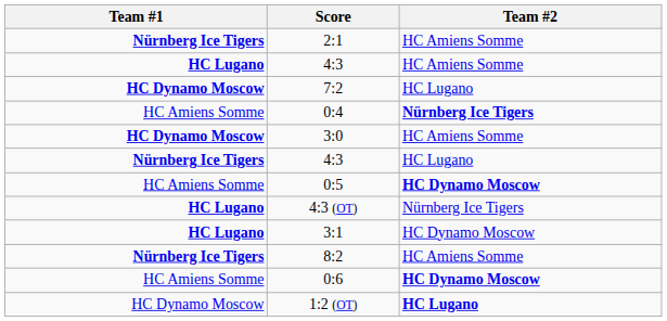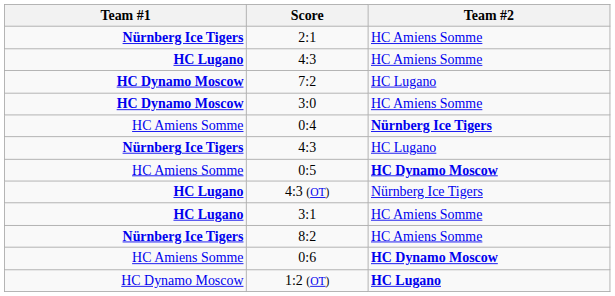rows swapped: 0:4 <-> 3:0
3:1 | Team #2: HC Dynamo Moscow -> HC Amiens Somme
